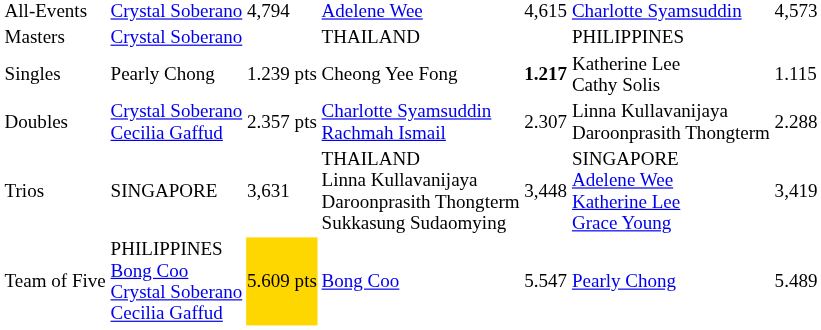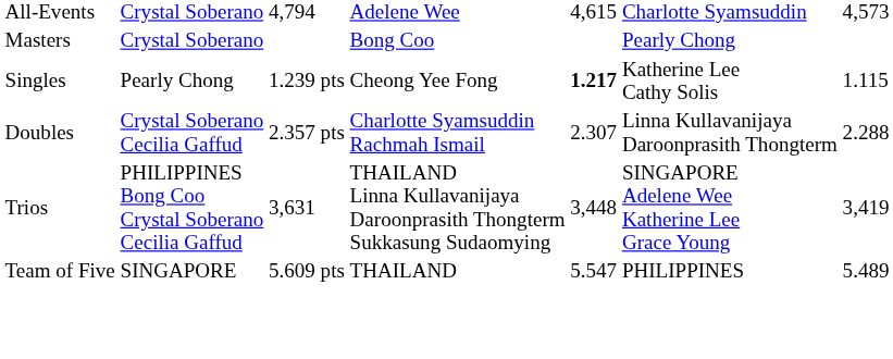Masters | column 4: THAILAND -> Bong Coo
Masters | column 6: PHILIPPINES -> Pearly Chong
Trios | column 2: SINGAPORE -> PHILIPPINES Bong Coo Crystal Soberano Cecilia Gaffud
Team of Five | column 2: PHILIPPINES Bong Coo Crystal Soberano Cecilia Gaffud -> SINGAPORE
Team of Five | column 3: gold background -> no background
Team of Five | column 4: Bong Coo -> THAILAND
Team of Five | column 6: Pearly Chong -> PHILIPPINES
